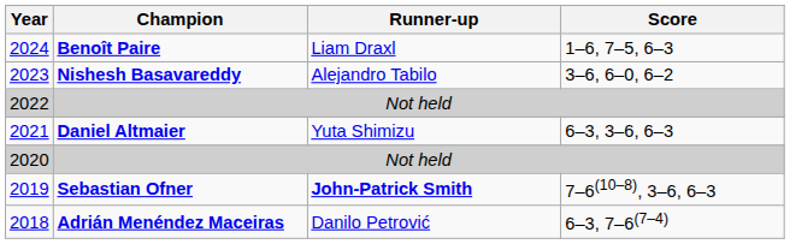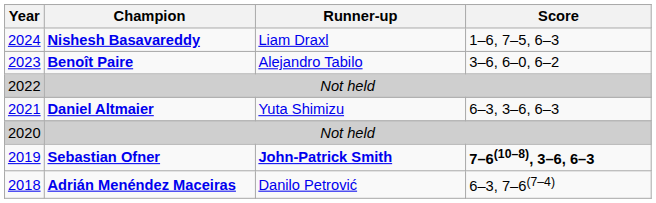2024 | Champion: Benoît Paire -> Nishesh Basavareddy
2023 | Champion: Nishesh Basavareddy -> Benoît Paire
2019 | Score: normal -> bold
